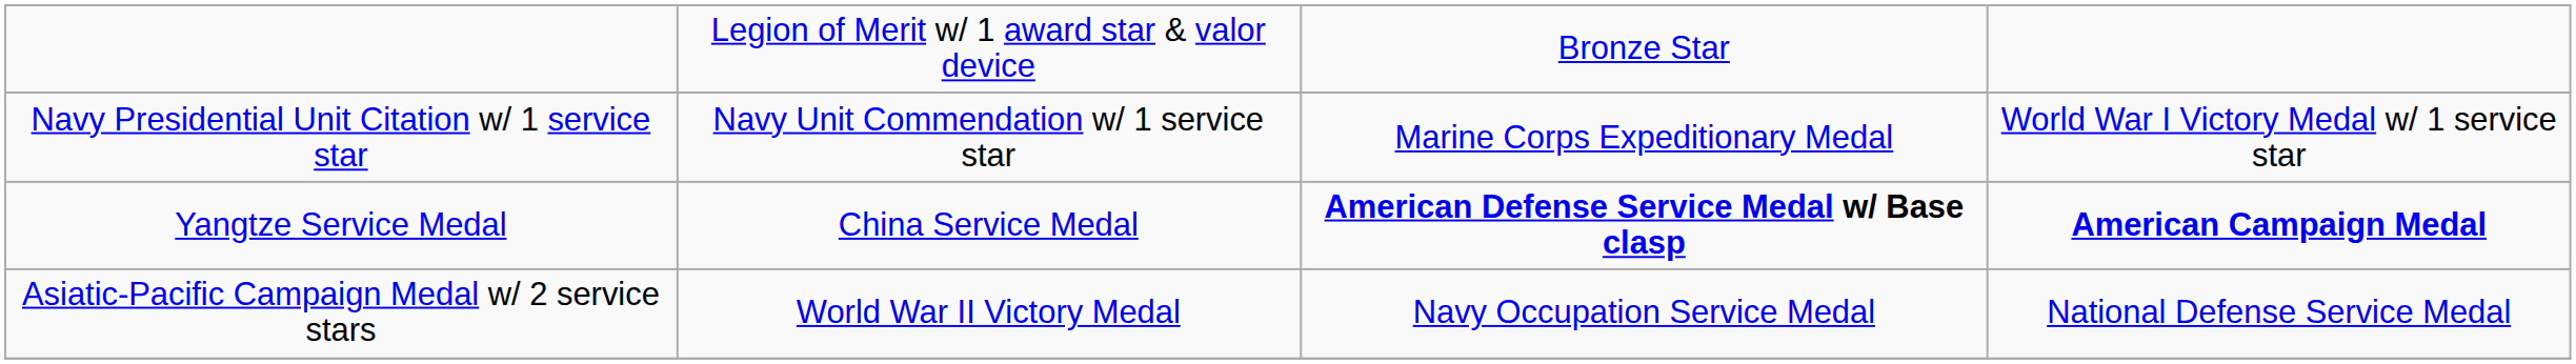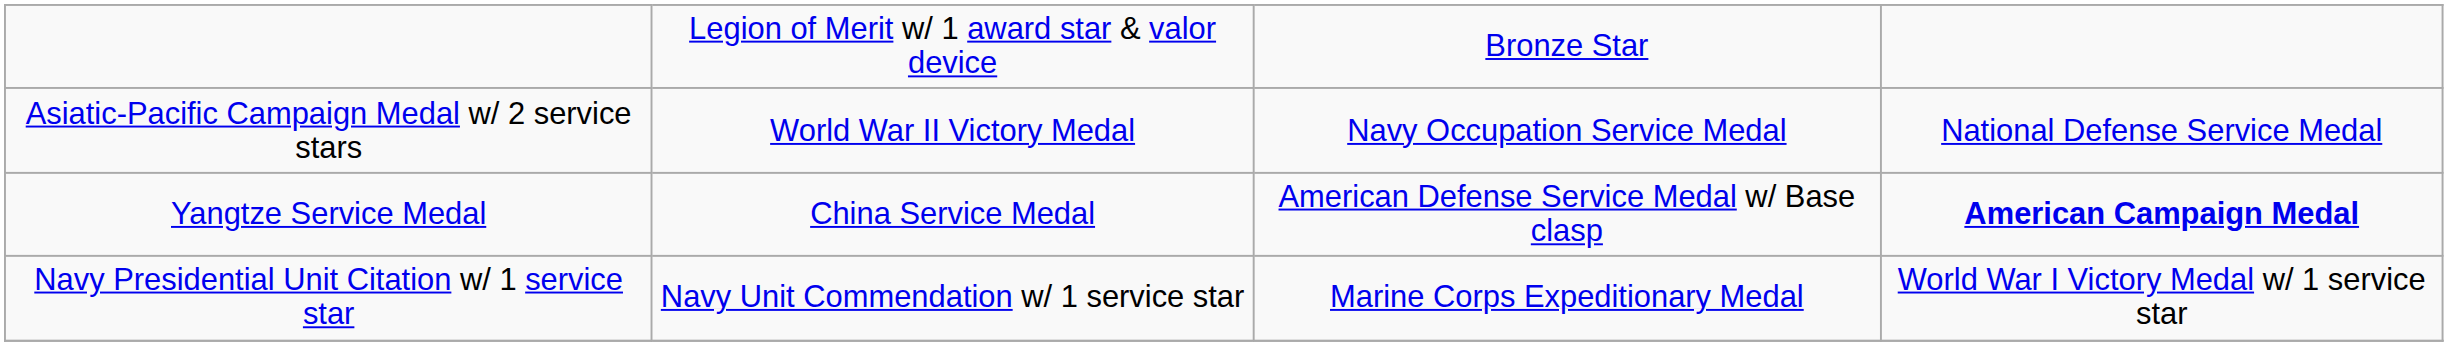rows swapped: Navy Presidential Unit Citation w/ 1 service star <-> Asiatic-Pacific Campaign Medal w/ 2 service stars
Yangtze Service Medal | column 3: bold -> normal
